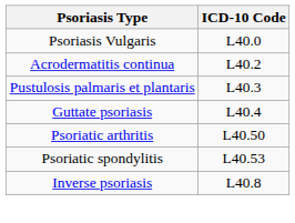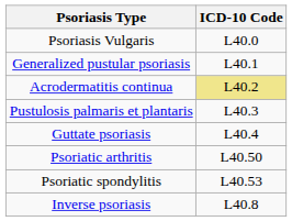+ row: Generalized pustular psoriasis | L40.1
Acrodermatitis continua | ICD-10 Code: no background -> khaki background
